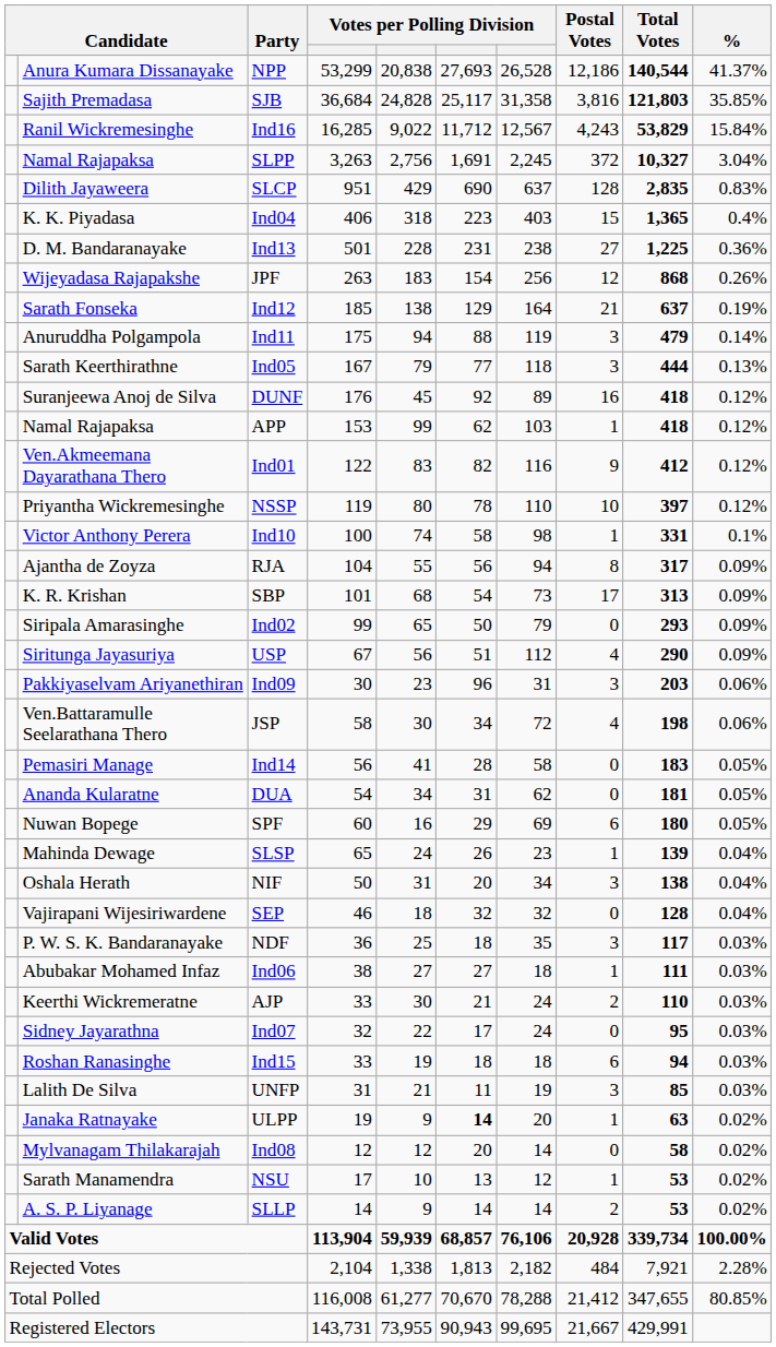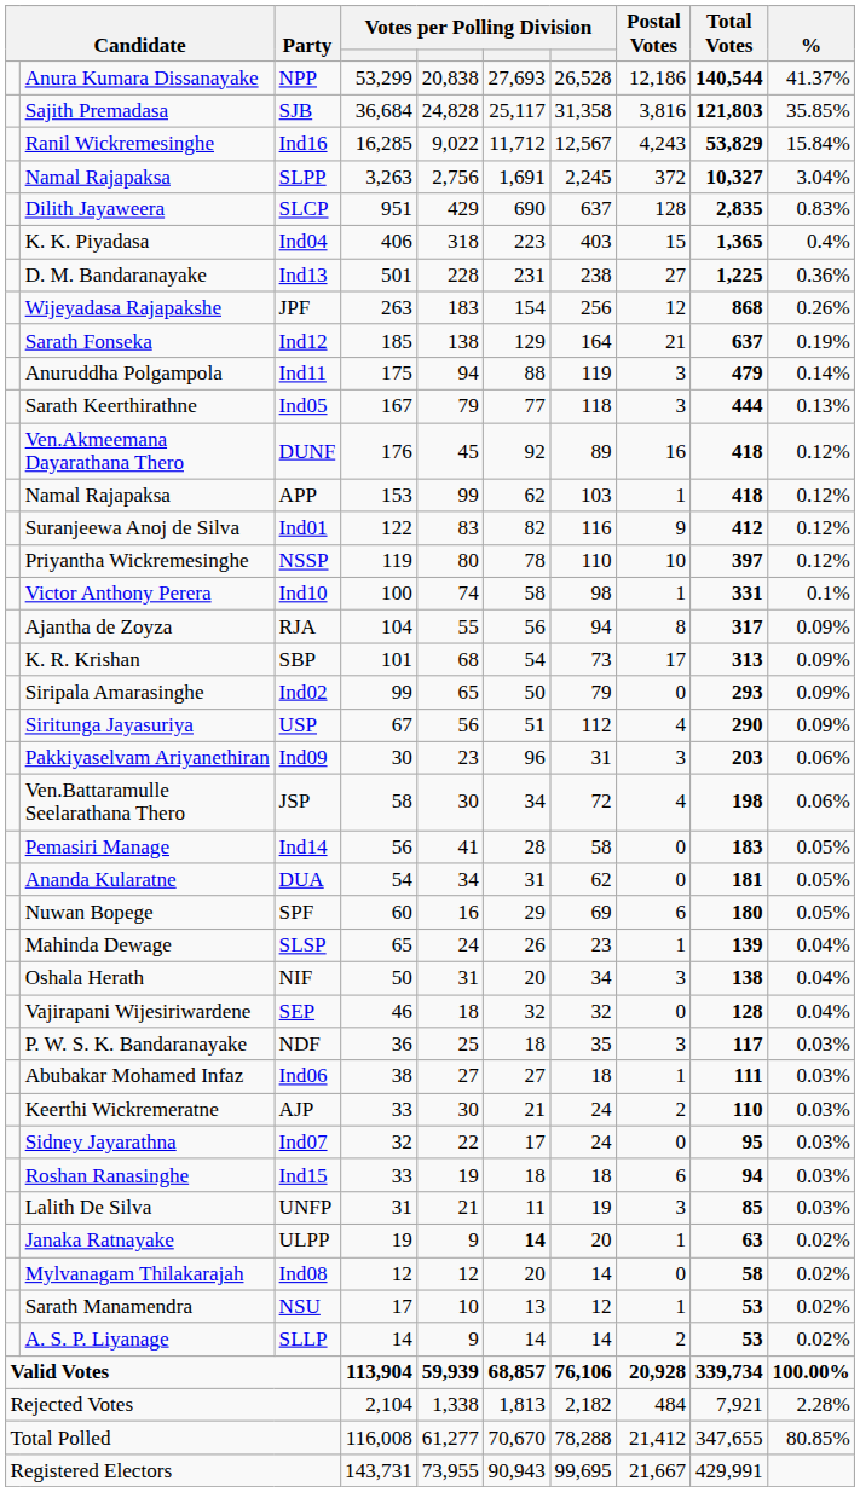DUNF | column 2: Suranjeewa Anoj de Silva -> Ven.Akmeemana Dayarathana Thero
Ind01 | column 2: Ven.Akmeemana Dayarathana Thero -> Suranjeewa Anoj de Silva
